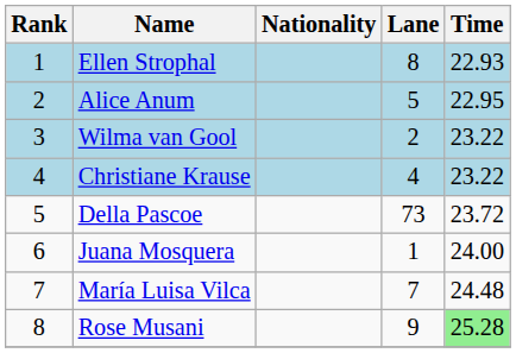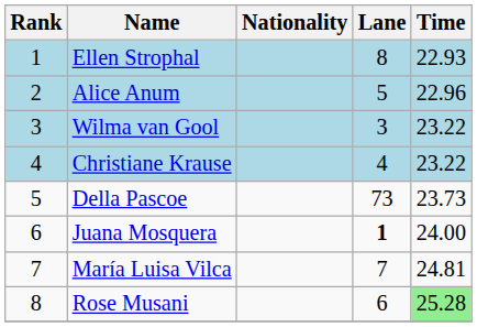Alice Anum | Time: 22.95 -> 22.96
Wilma van Gool | Lane: 2 -> 3
Della Pascoe | Time: 23.72 -> 23.73
Juana Mosquera | Lane: normal -> bold
María Luisa Vilca | Time: 24.48 -> 24.81
Rose Musani | Lane: 9 -> 6
